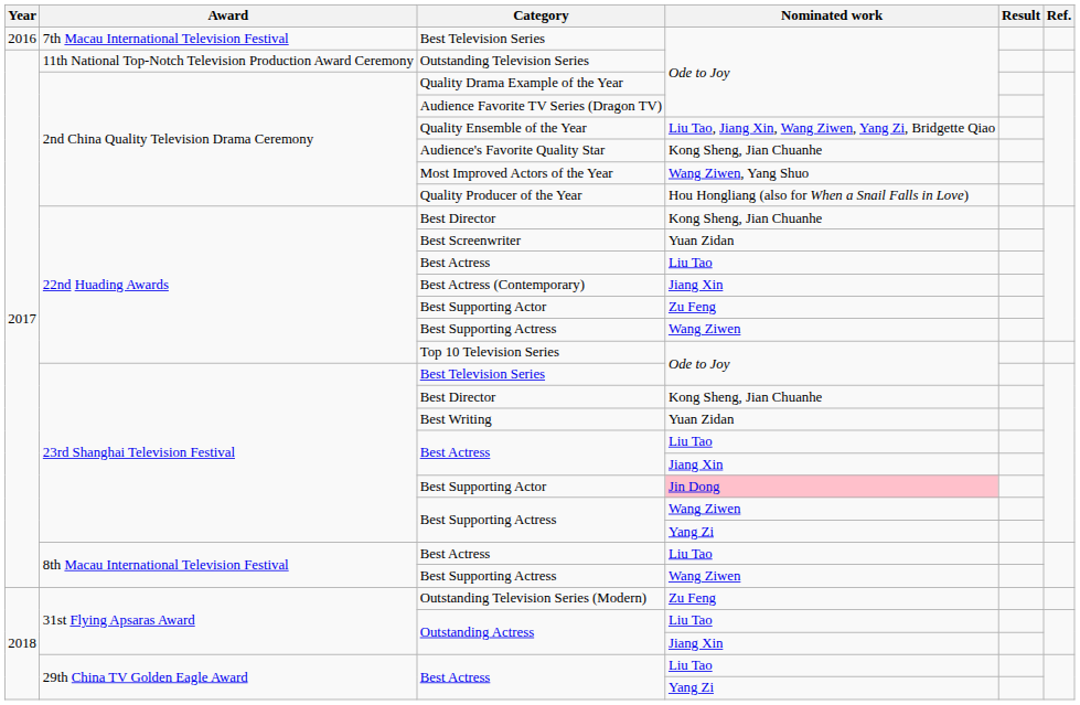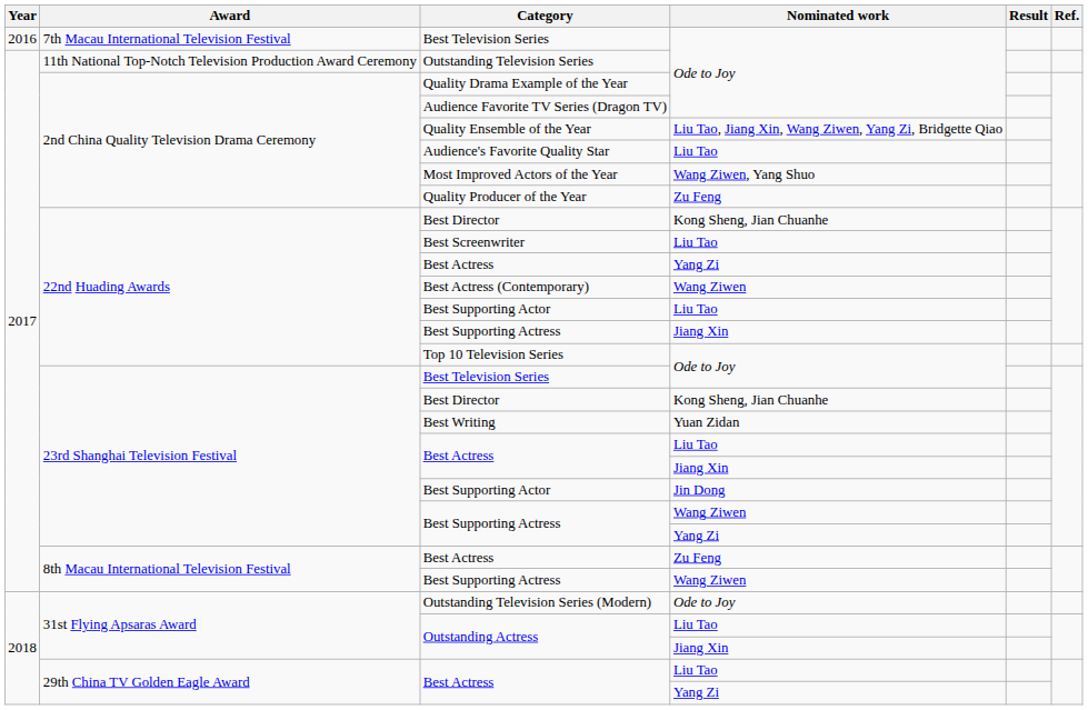Audience's Favorite Quality Star | Nominated work: Kong Sheng, Jian Chuanhe -> Liu Tao
Quality Producer of the Year | Nominated work: Hou Hongliang (also for When a Snail Falls in Love) -> Zu Feng
Best Screenwriter | Nominated work: Yuan Zidan -> Liu Tao
22nd Huading Awards / Best Actress | Nominated work: Liu Tao -> Yang Zi
Best Actress (Contemporary) | Nominated work: Jiang Xin -> Wang Ziwen
22nd Huading Awards / Best Supporting Actor | Nominated work: Zu Feng -> Liu Tao
22nd Huading Awards / Best Supporting Actress | Nominated work: Wang Ziwen -> Jiang Xin
23rd Shanghai Television Festival / Best Supporting Actor | Nominated work: pink background -> no background
8th Macau International Television Festival / Best Actress | Nominated work: Liu Tao -> Zu Feng
Outstanding Television Series (Modern) | Nominated work: Zu Feng -> Ode to Joy
